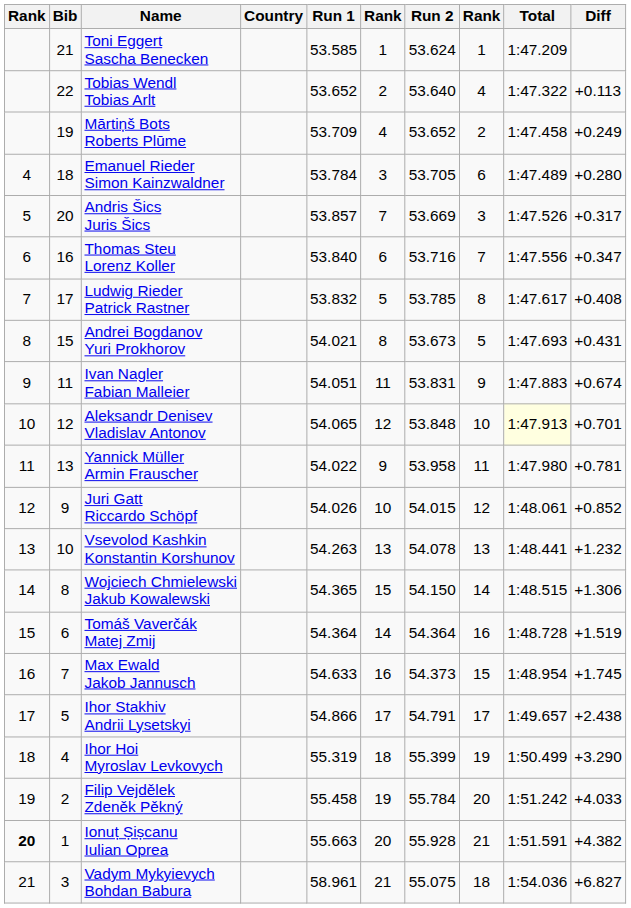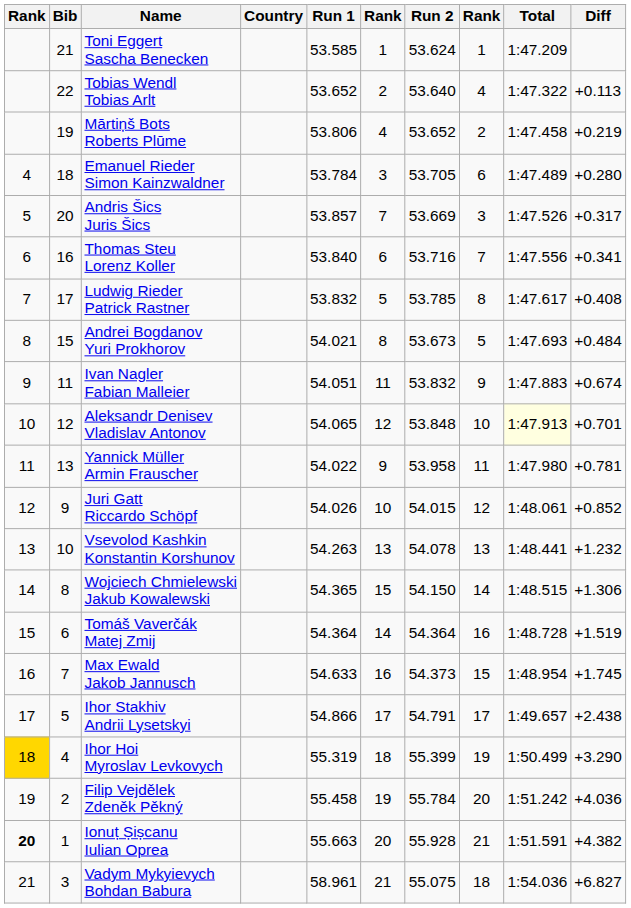Mārtiņš Bots Roberts Plūme | Run 1: 53.709 -> 53.806
Mārtiņš Bots Roberts Plūme | Diff: +0.249 -> +0.219
Thomas Steu Lorenz Koller | Diff: +0.347 -> +0.341
Andrei Bogdanov Yuri Prokhorov | Diff: +0.431 -> +0.484
Ivan Nagler Fabian Malleier | Run 2: 53.831 -> 53.832
Ihor Hoi Myroslav Levkovych | column 1: no background -> gold background
Filip Vejdělek Zdeněk Pěkný | Diff: +4.033 -> +4.036
